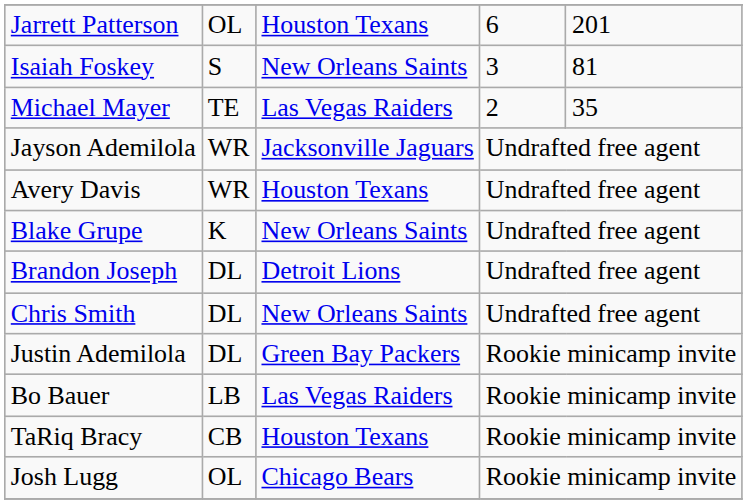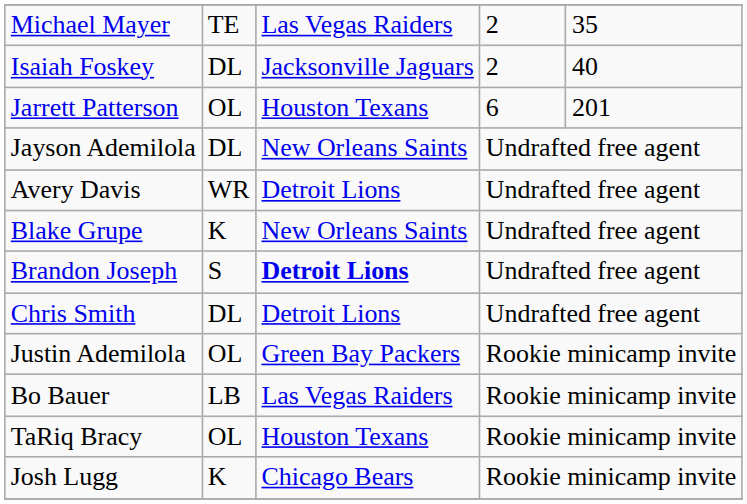rows swapped: Michael Mayer <-> Jarrett Patterson
Isaiah Foskey | column 2: S -> DL
Isaiah Foskey | column 3: New Orleans Saints -> Jacksonville Jaguars
Isaiah Foskey | column 4: 3 -> 2
Isaiah Foskey | column 5: 81 -> 40
Jayson Ademilola | column 2: WR -> DL
Jayson Ademilola | column 3: Jacksonville Jaguars -> New Orleans Saints
Avery Davis | column 3: Houston Texans -> Detroit Lions
Brandon Joseph | column 2: DL -> S
Brandon Joseph | column 3: normal -> bold
Chris Smith | column 3: New Orleans Saints -> Detroit Lions
Justin Ademilola | column 2: DL -> OL
TaRiq Bracy | column 2: CB -> OL
Josh Lugg | column 2: OL -> K
